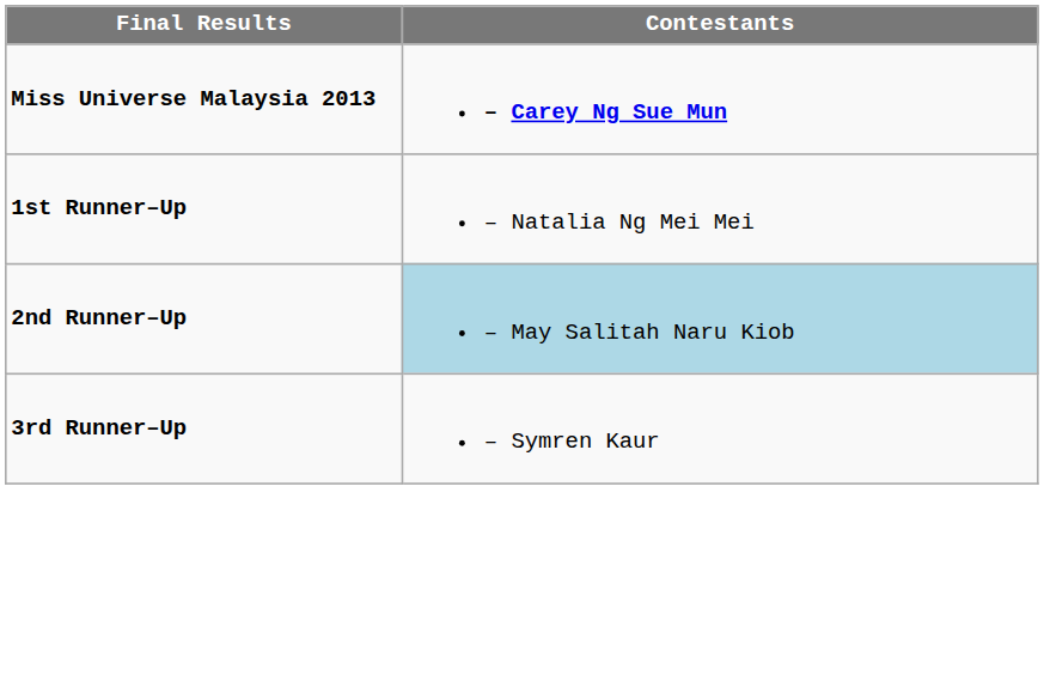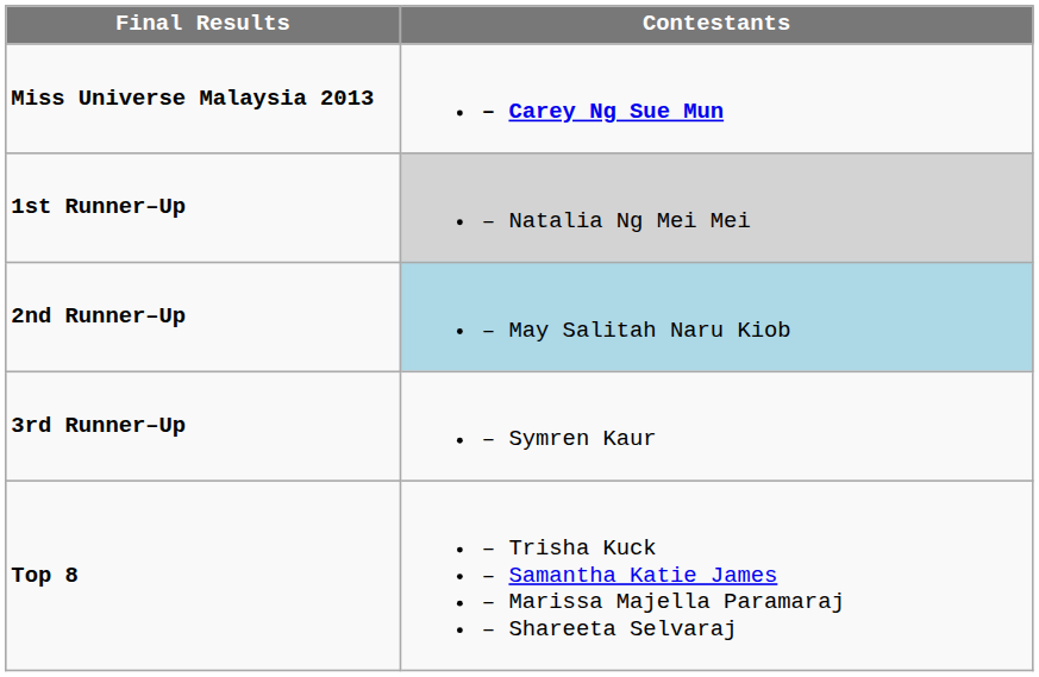1st Runner–Up | Contestants: no background -> lightgrey background
+ row: Top 8 | – Trisha Kuck – Samantha Katie James – Marissa Majella Paramaraj – Shareeta Selvaraj
